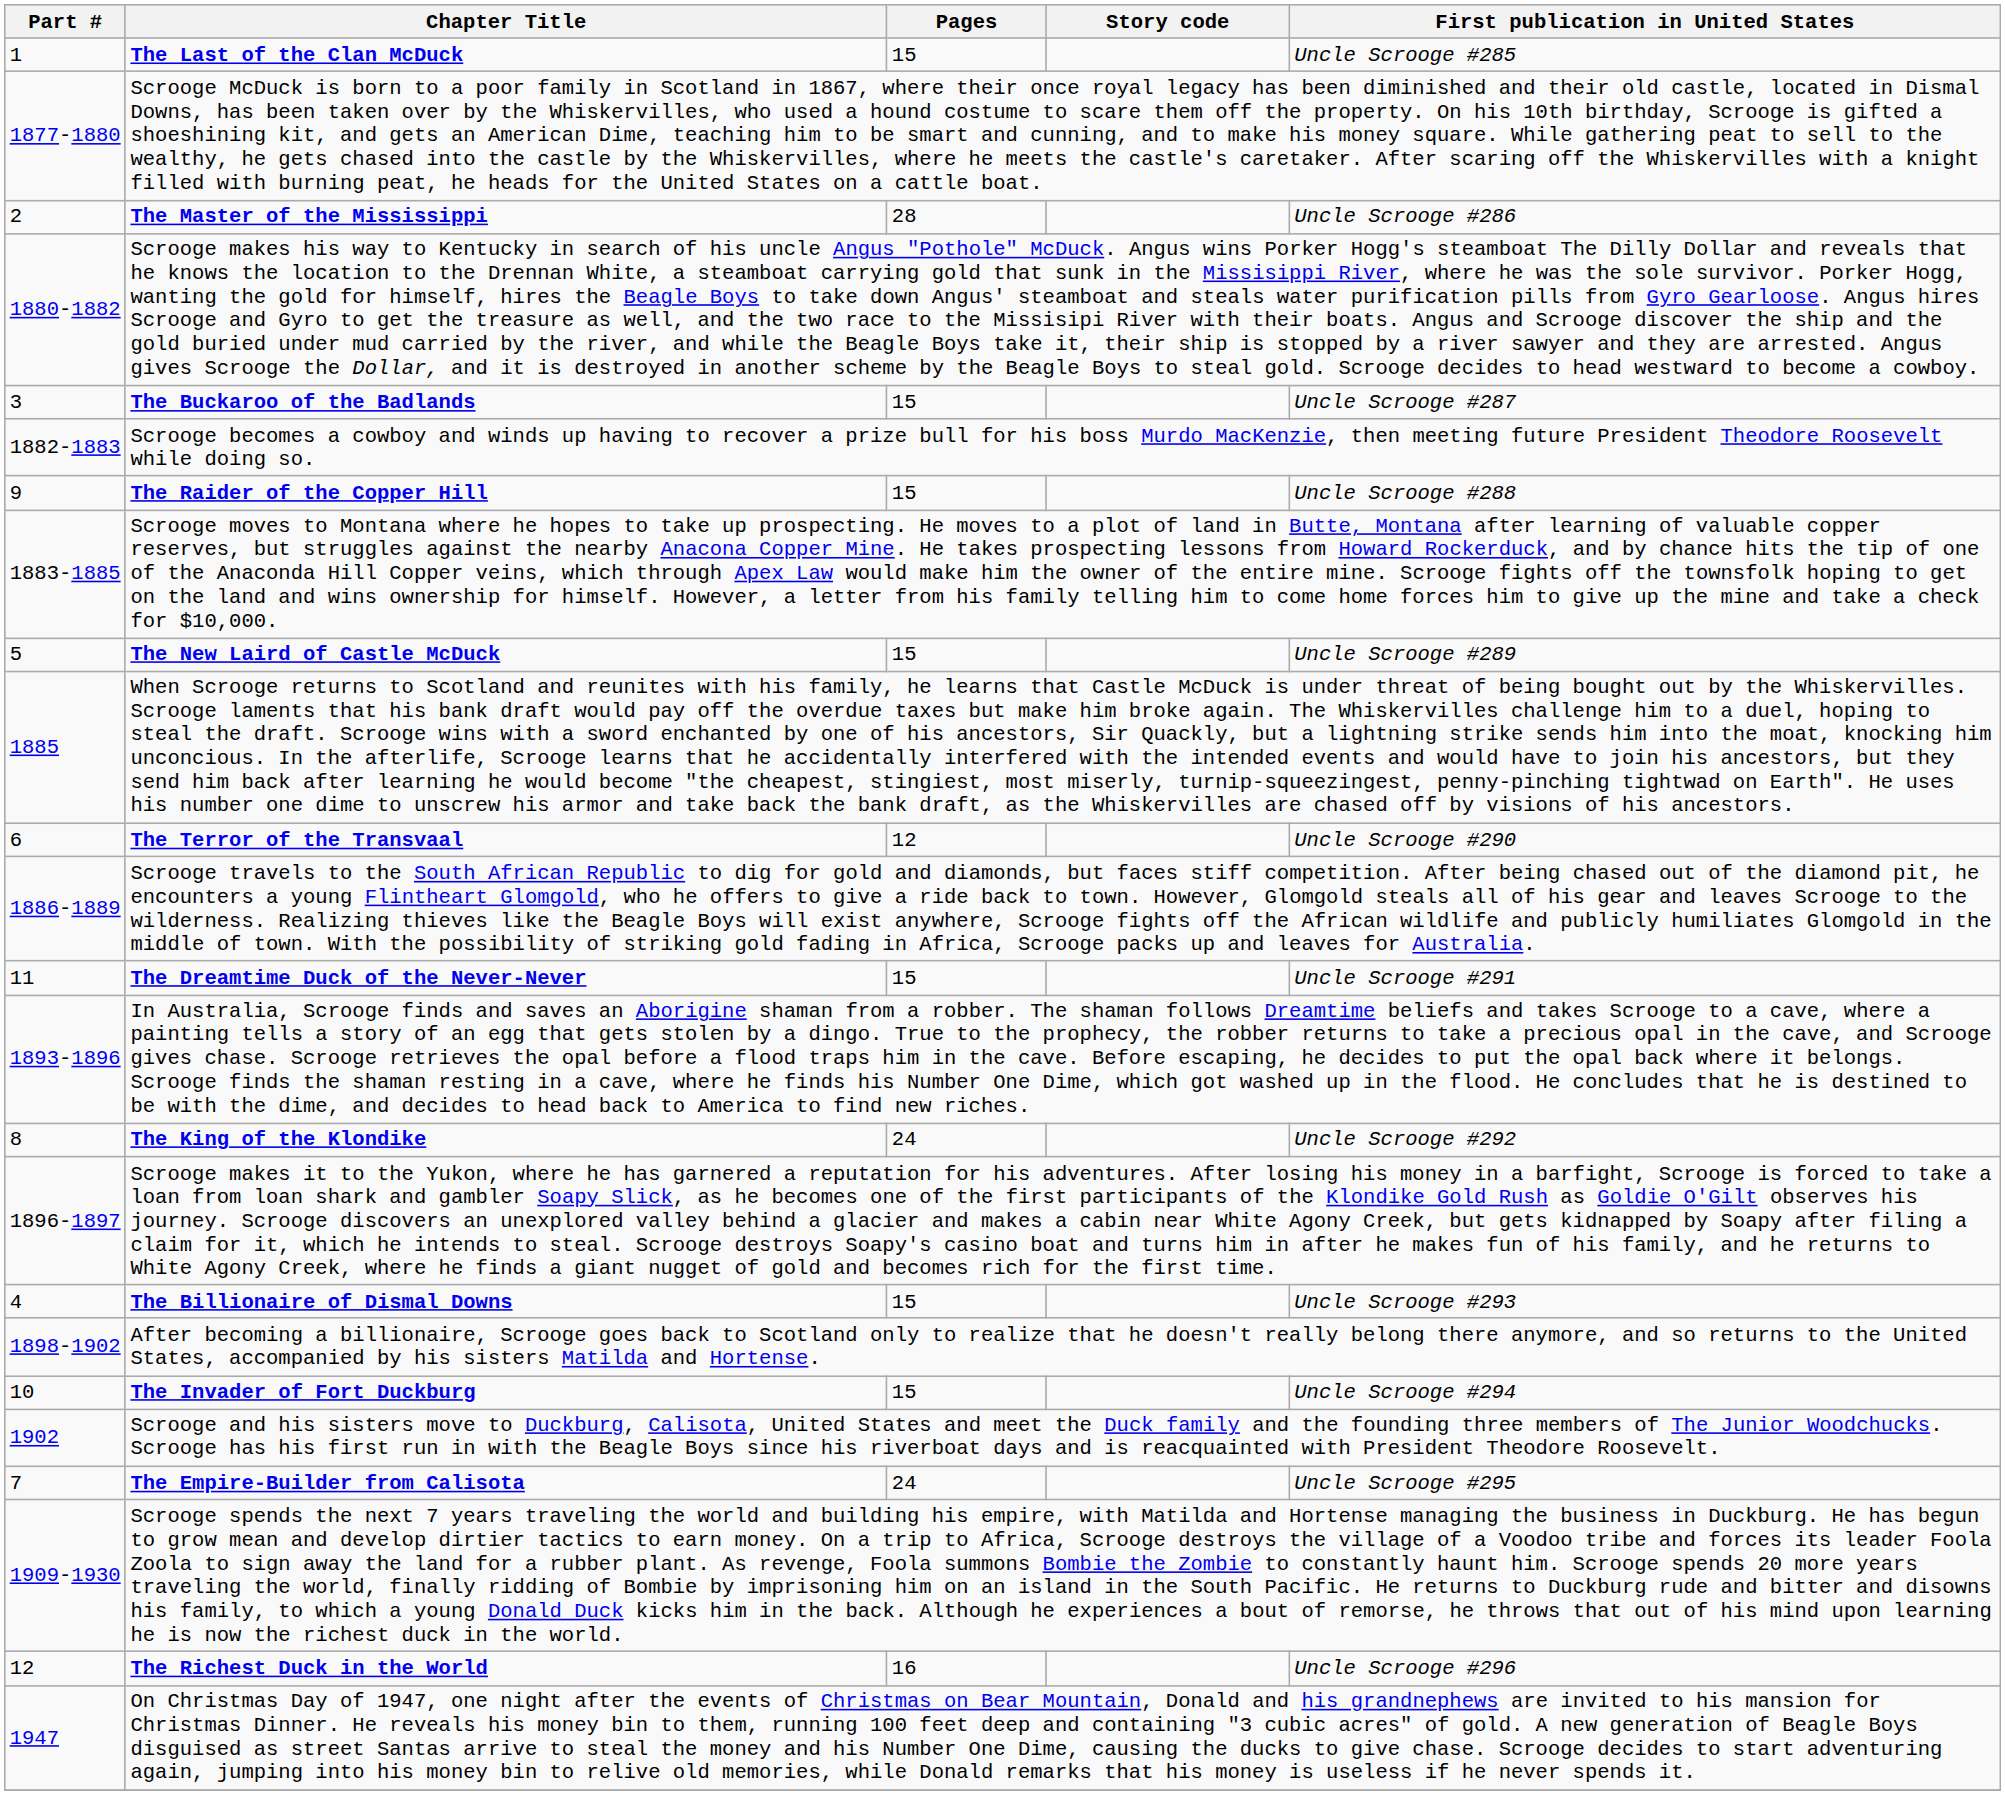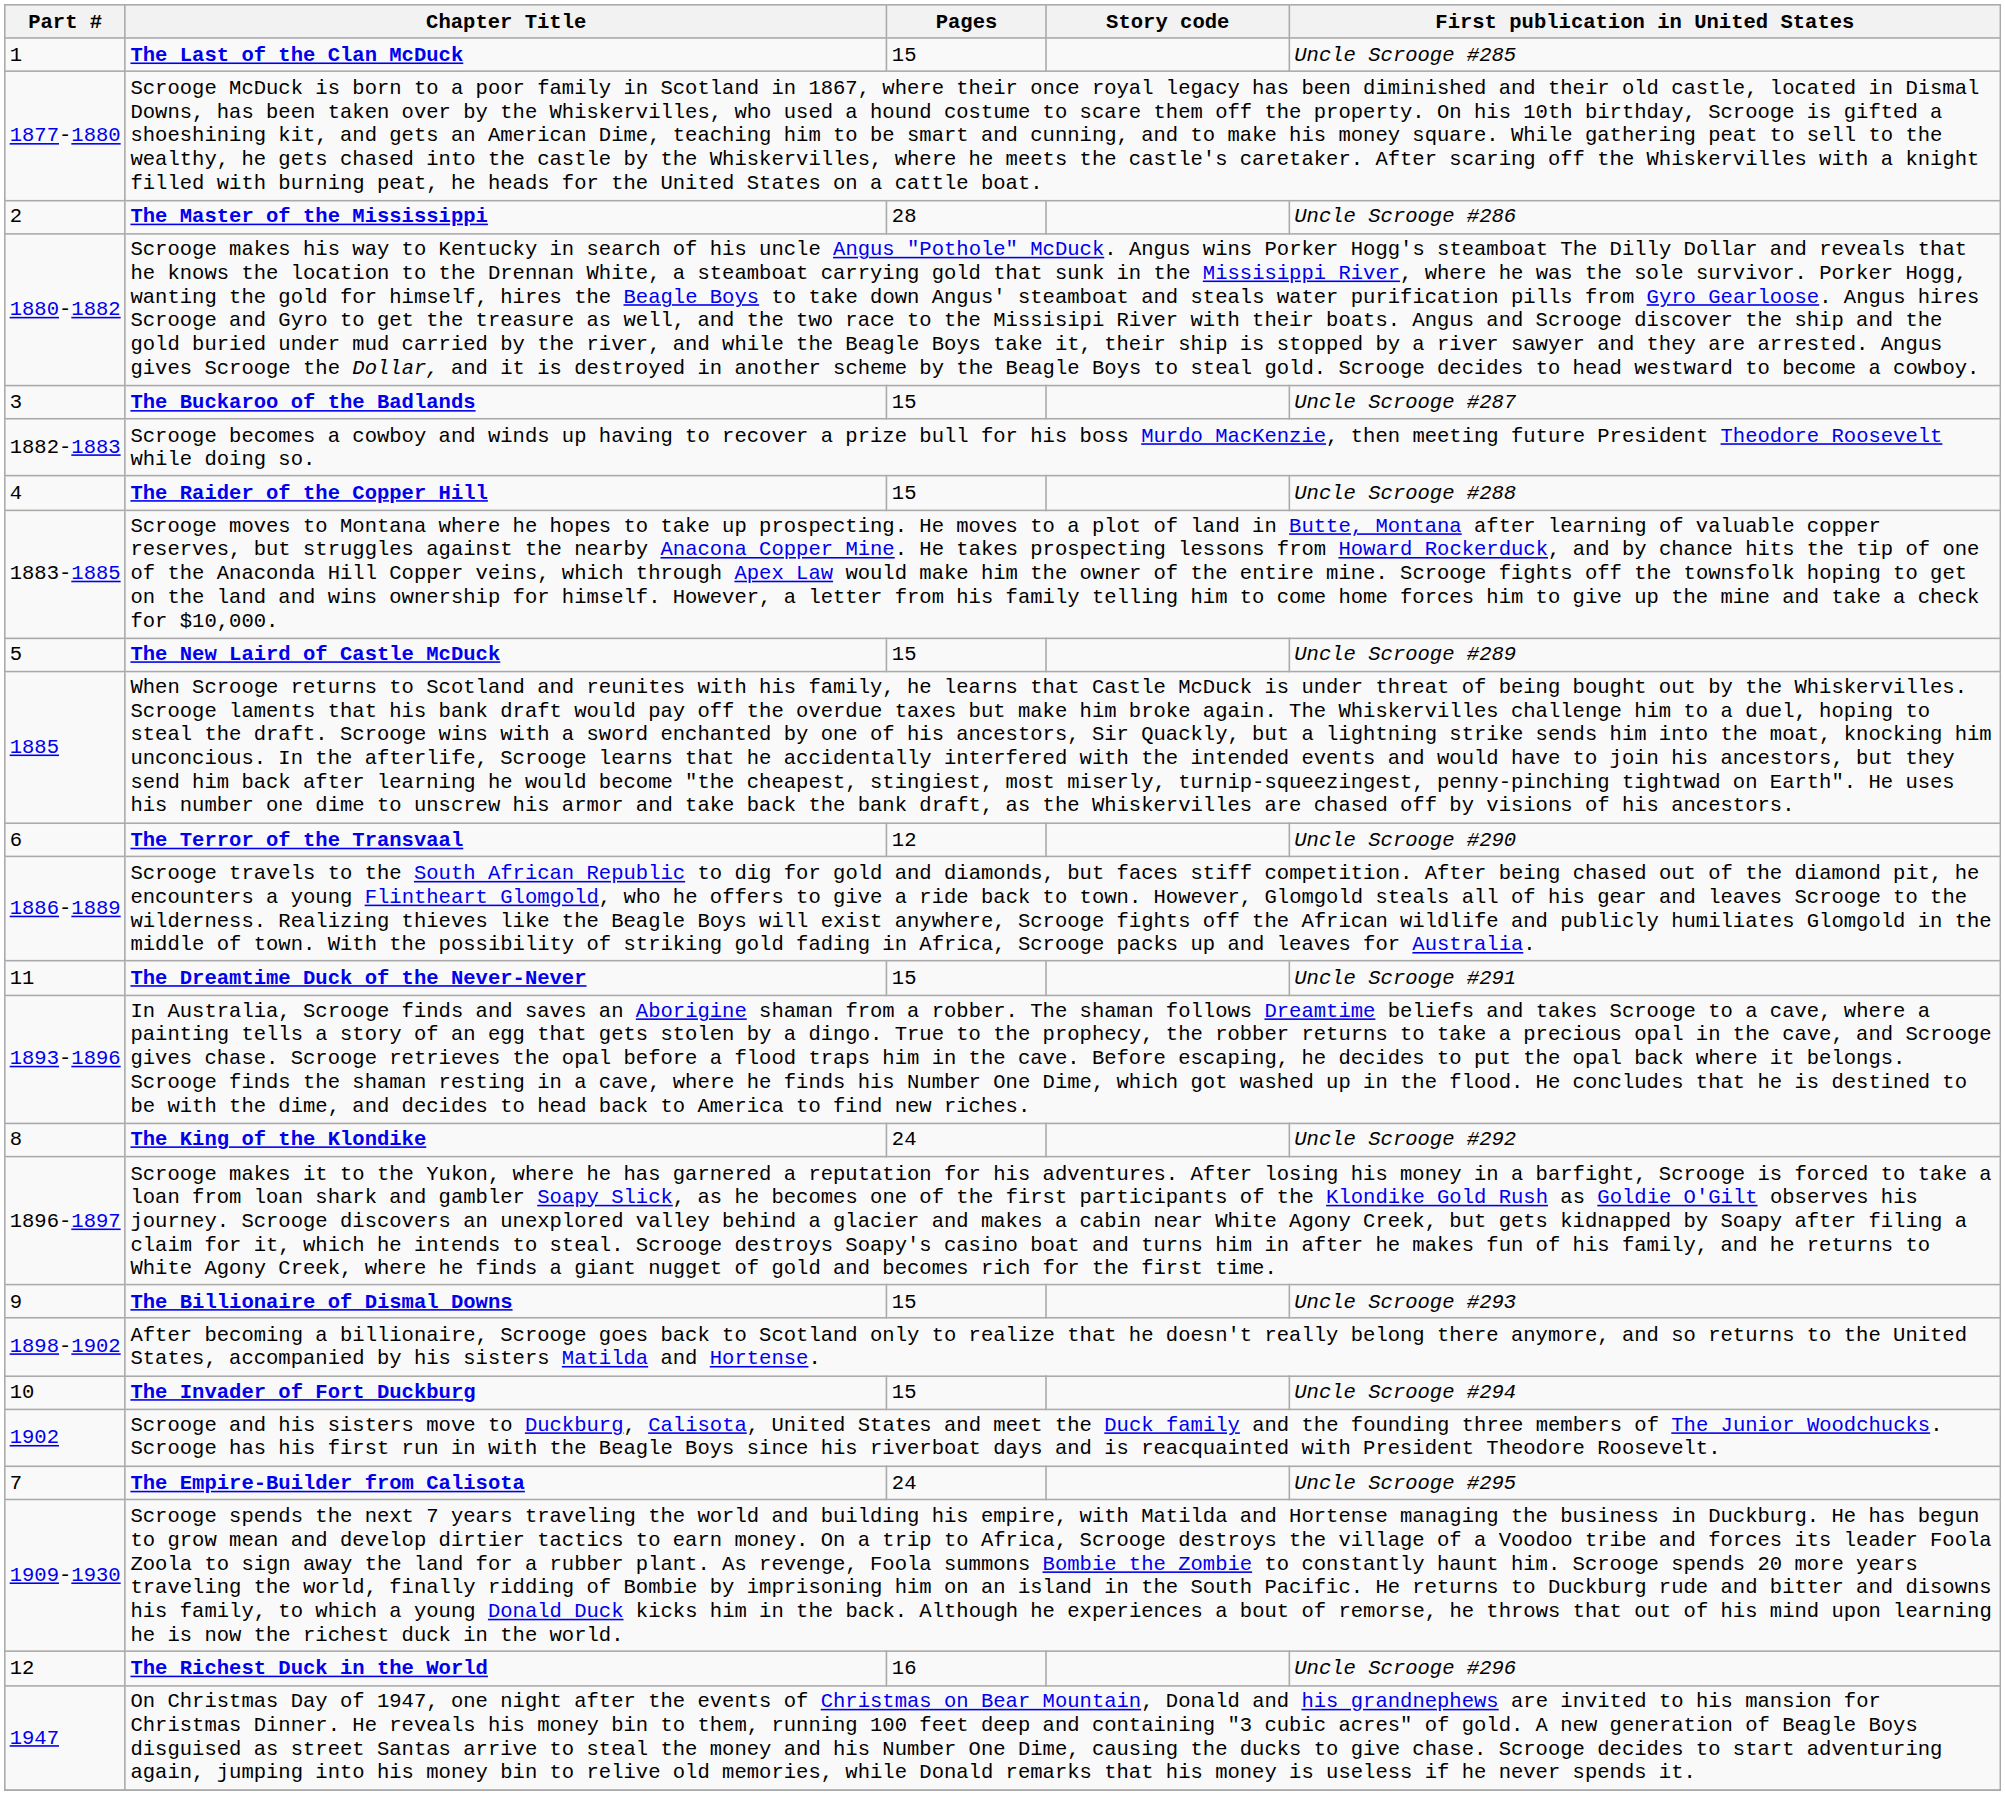The Raider of the Copper Hill | Part #: 9 -> 4
The Billionaire of Dismal Downs | Part #: 4 -> 9
